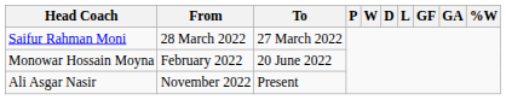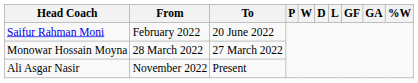Saifur Rahman Moni | From: 28 March 2022 -> February 2022
Saifur Rahman Moni | To: 27 March 2022 -> 20 June 2022
Monowar Hossain Moyna | From: February 2022 -> 28 March 2022
Monowar Hossain Moyna | To: 20 June 2022 -> 27 March 2022
